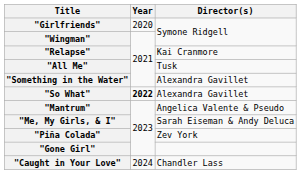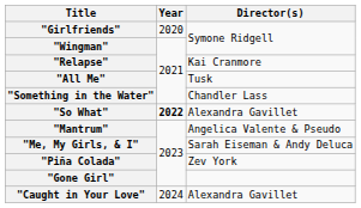"Something in the Water" | Director(s): Alexandra Gavillet -> Chandler Lass
"Caught in Your Love" | Director(s): Chandler Lass -> Alexandra Gavillet
